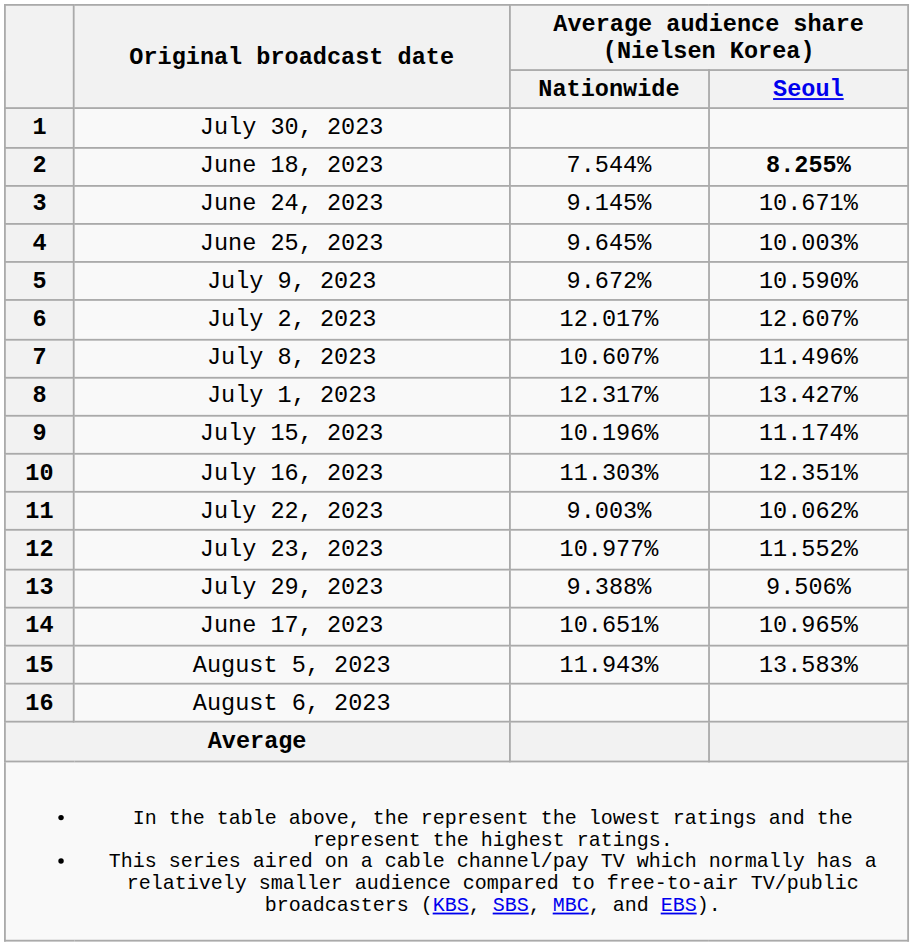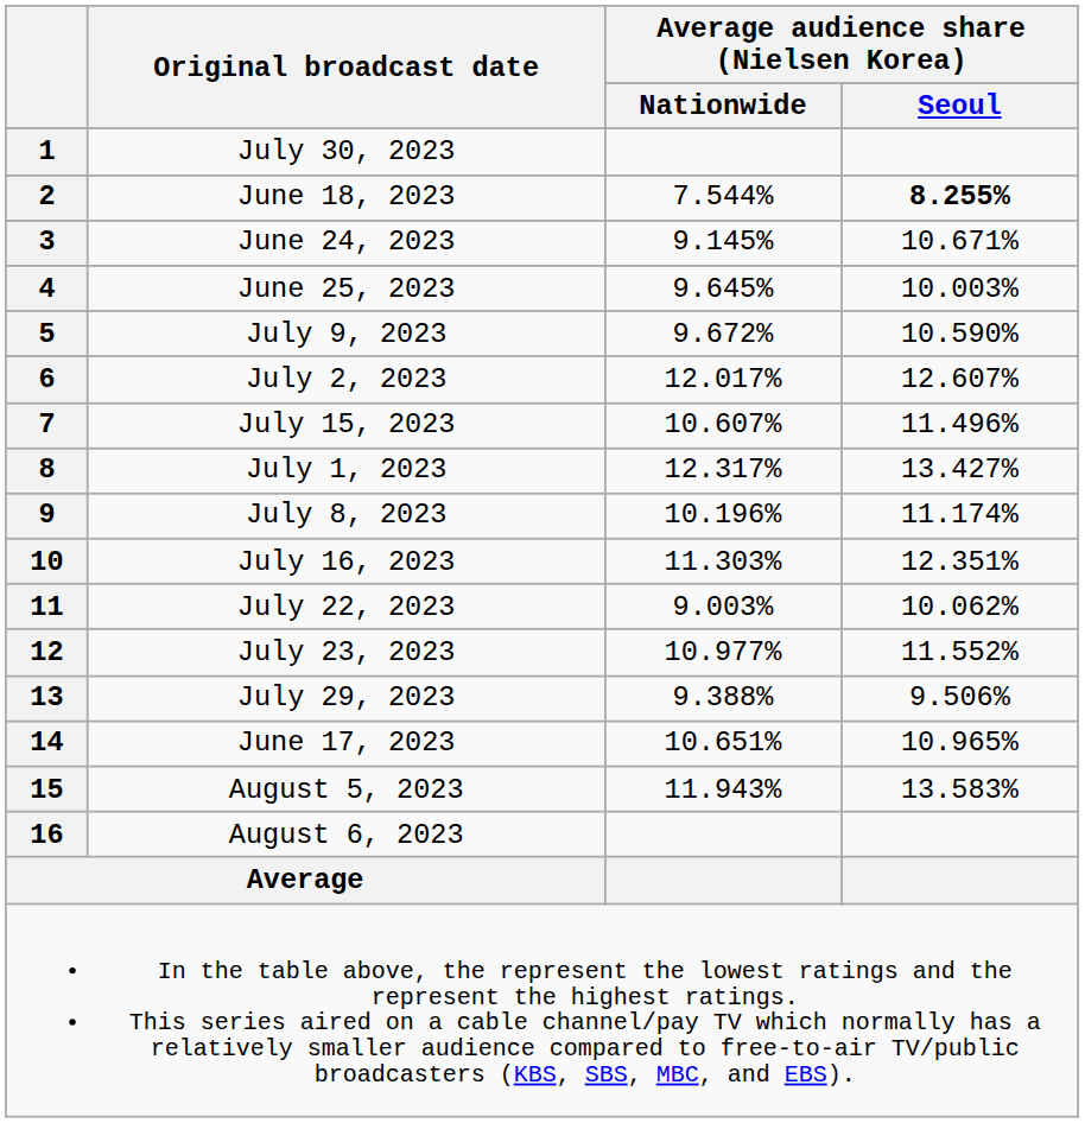7 | Original broadcast date: July 8, 2023 -> July 15, 2023
9 | Original broadcast date: July 15, 2023 -> July 8, 2023
